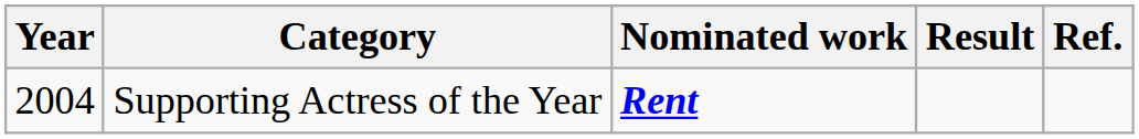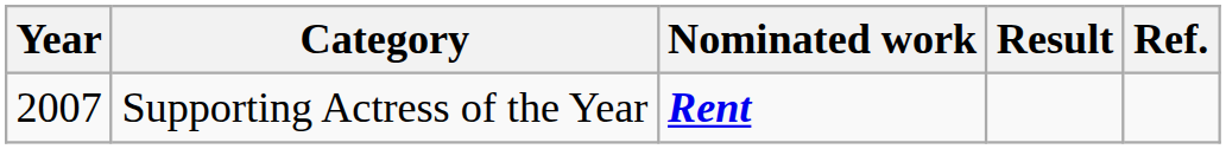Supporting Actress of the Year | Year: 2004 -> 2007
